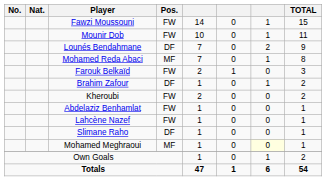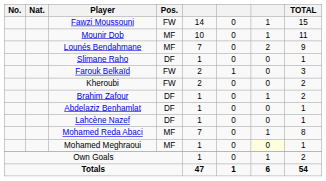Mounir Dob | Pos.: FW -> MF
Lounés Bendahmane | Pos.: DF -> MF
rows swapped: Mohamed Reda Abaci <-> Slimane Raho
rows swapped: Brahim Zafour <-> Kheroubi
Abdelaziz Benhamlat | Pos.: FW -> DF
Lahcène Nazef | Pos.: FW -> DF
